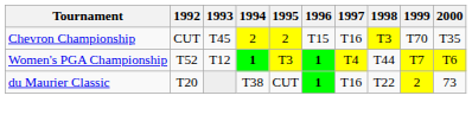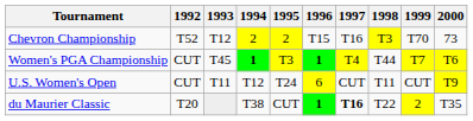Chevron Championship | 1992: CUT -> T52
Chevron Championship | 1993: T45 -> T12
Chevron Championship | 2000: T35 -> 73
Women's PGA Championship | 1992: T52 -> CUT
Women's PGA Championship | 1993: T12 -> T45
+ row: U.S. Women's Open | CUT | T11 | T12 | T24 | 6 | CUT | T11 | CUT | T9
du Maurier Classic | 1997: normal -> bold
du Maurier Classic | 2000: 73 -> T35
